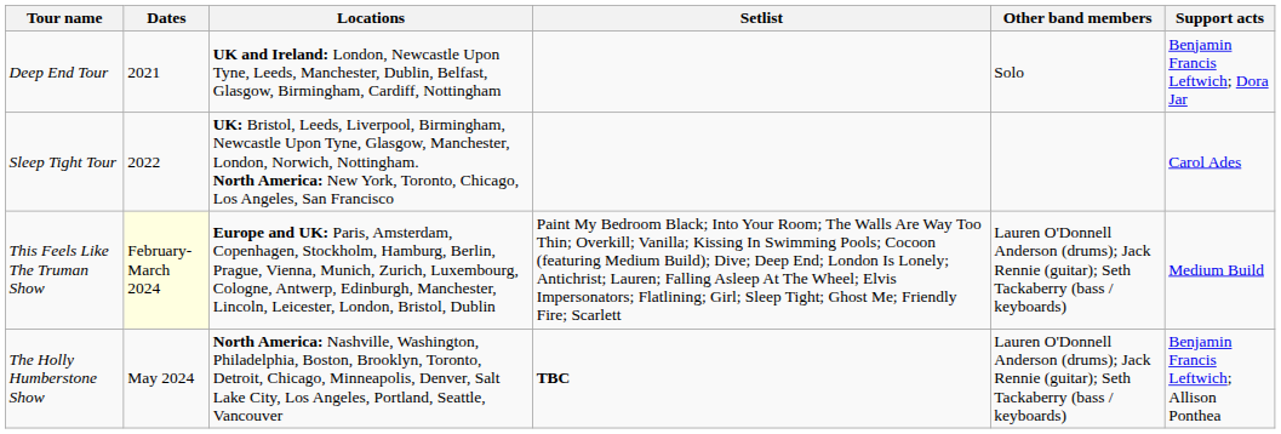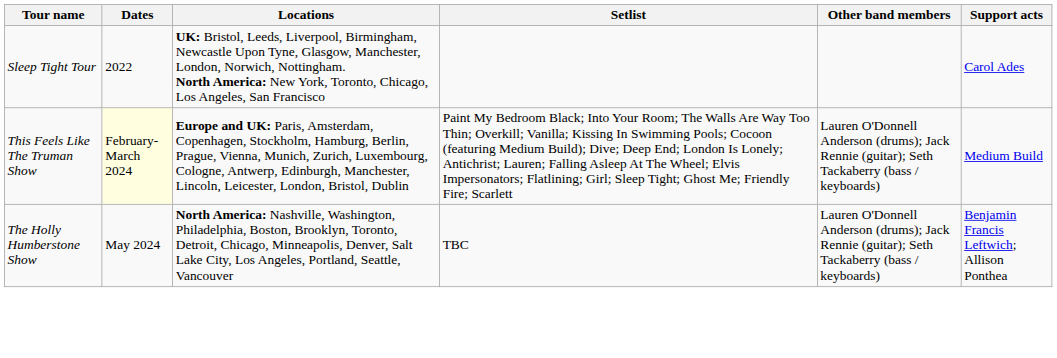- row: Deep End Tour | 2021 | UK and Ireland: London, Newcastle Upon Tyne, Leeds, Manchester, Dublin, Belfast, Glasgow, Birmingham, Cardiff, Nottingham | Solo | Benjamin Francis Leftwich; Dora Jar
The Holly Humberstone Show | Setlist: bold -> normal
